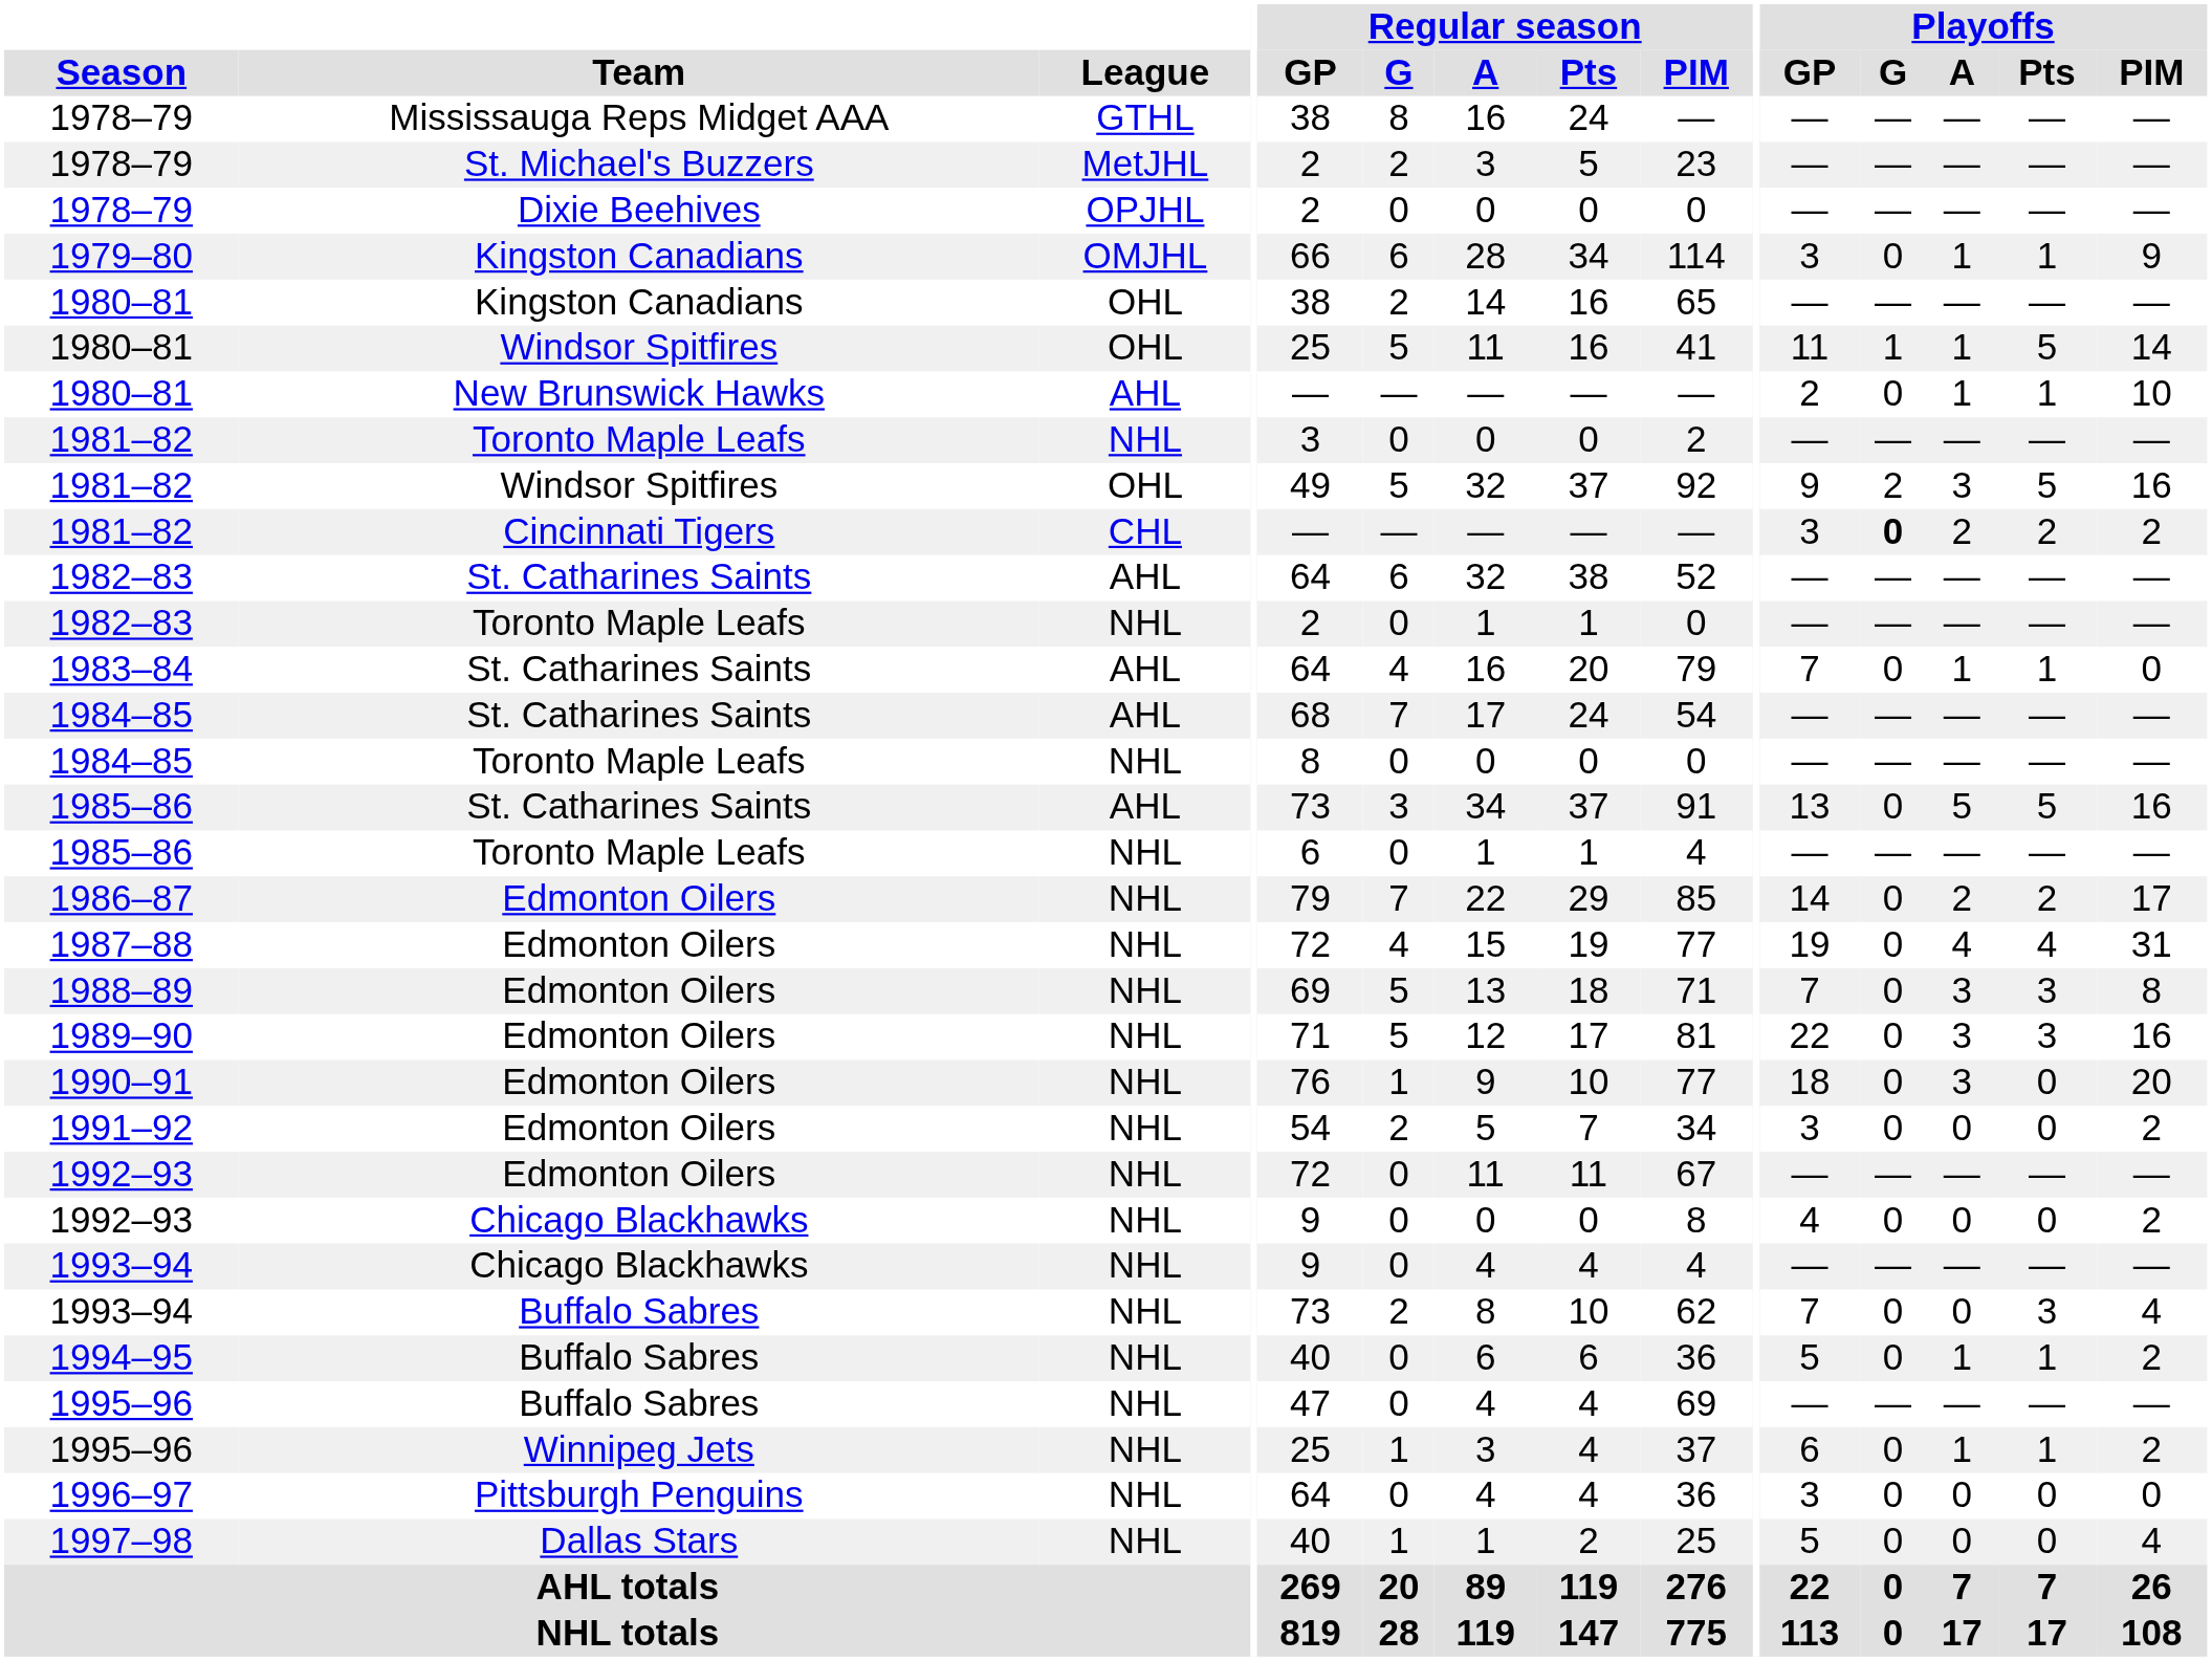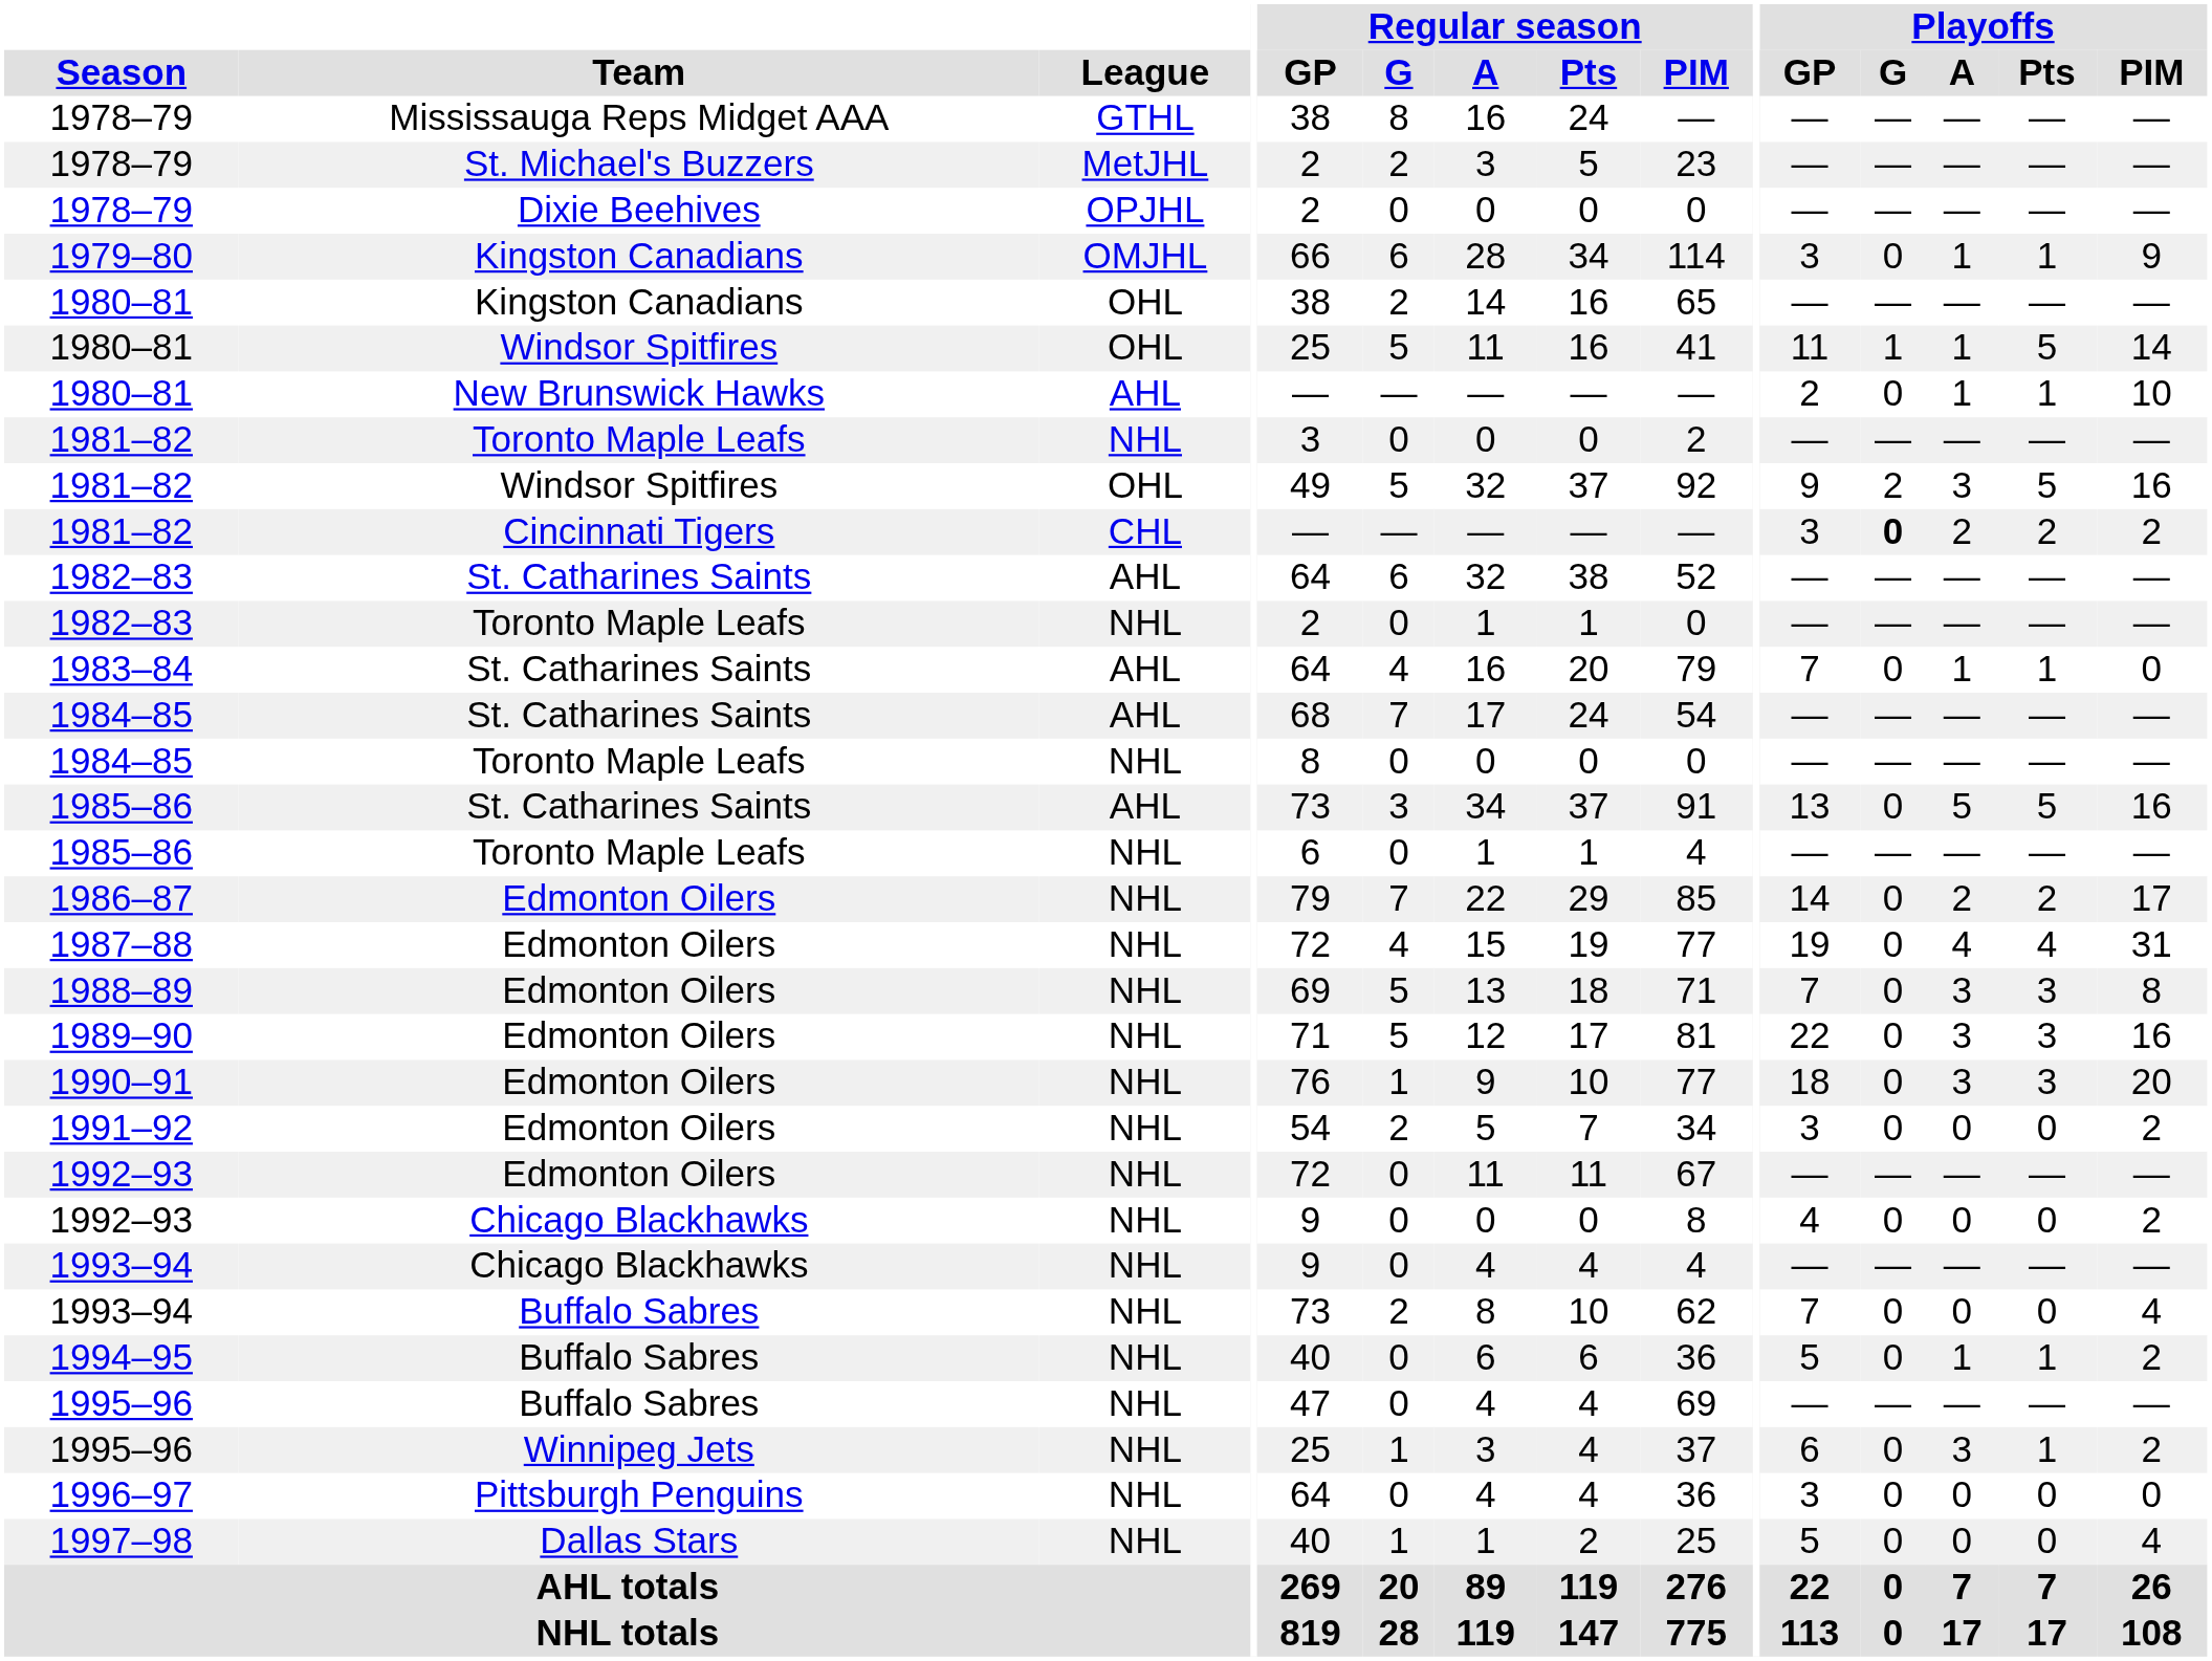1990–91 | Playoffs / Pts: 0 -> 3
1993–94 / Buffalo Sabres | Playoffs / Pts: 3 -> 0
1995–96 / Winnipeg Jets | Playoffs / A: 1 -> 3
